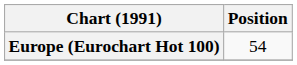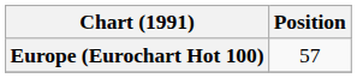Europe (Eurochart Hot 100) | Position: 54 -> 57
